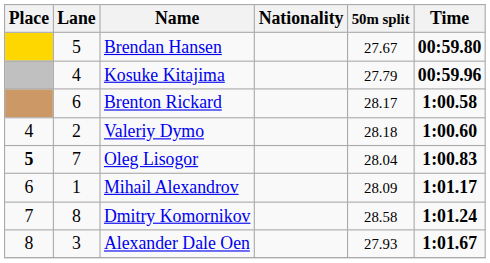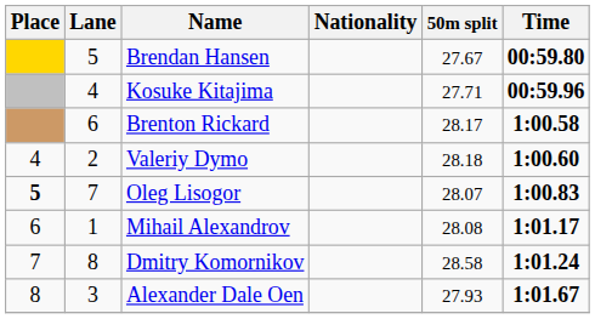Kosuke Kitajima | 50m split: 27.79 -> 27.71
Oleg Lisogor | 50m split: 28.04 -> 28.07
Mihail Alexandrov | 50m split: 28.09 -> 28.08
